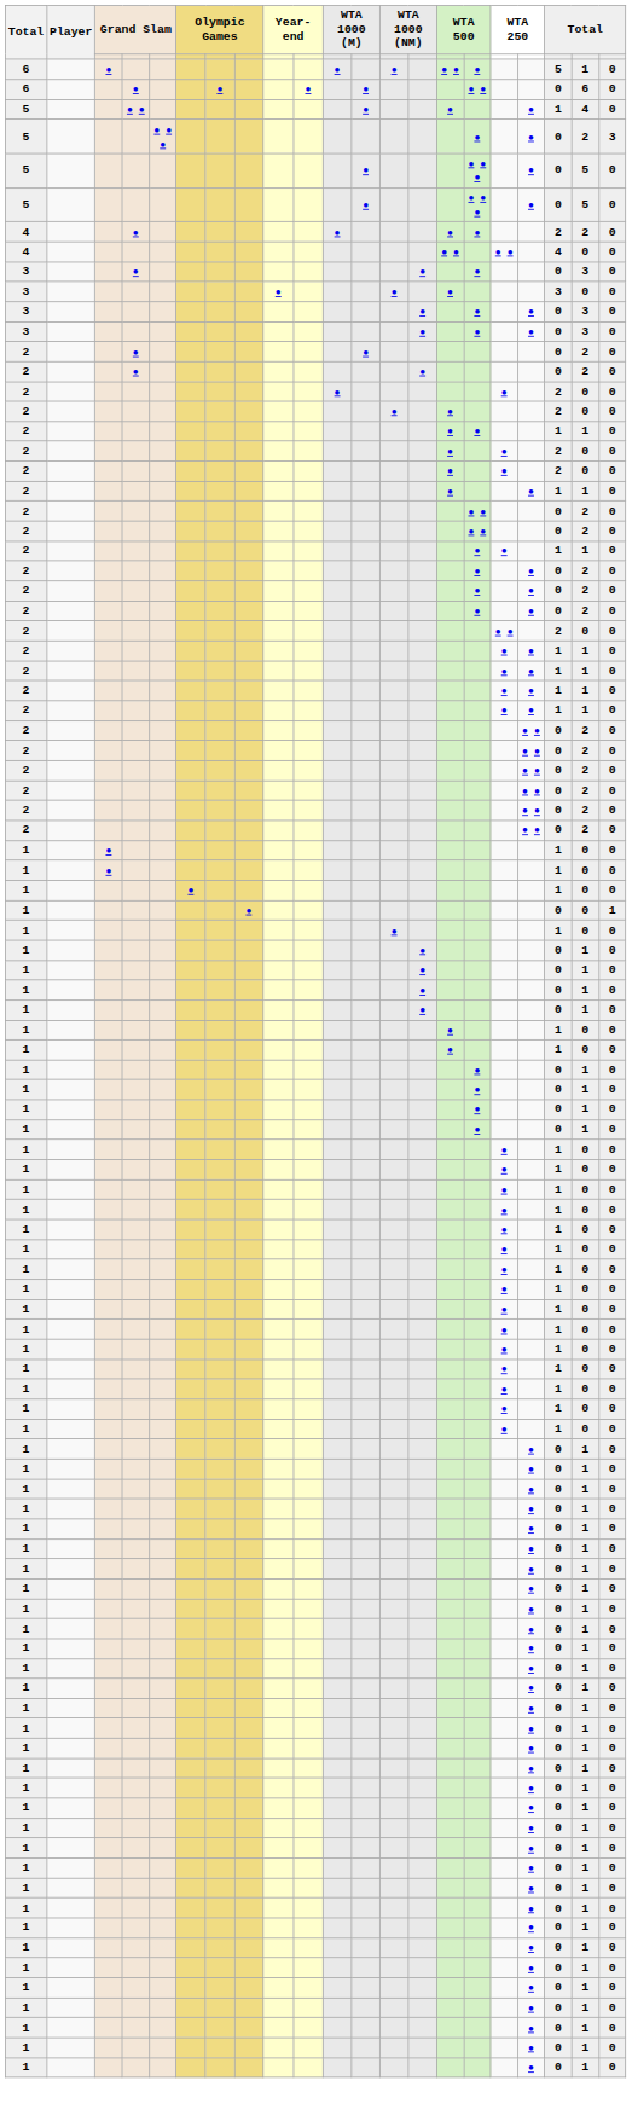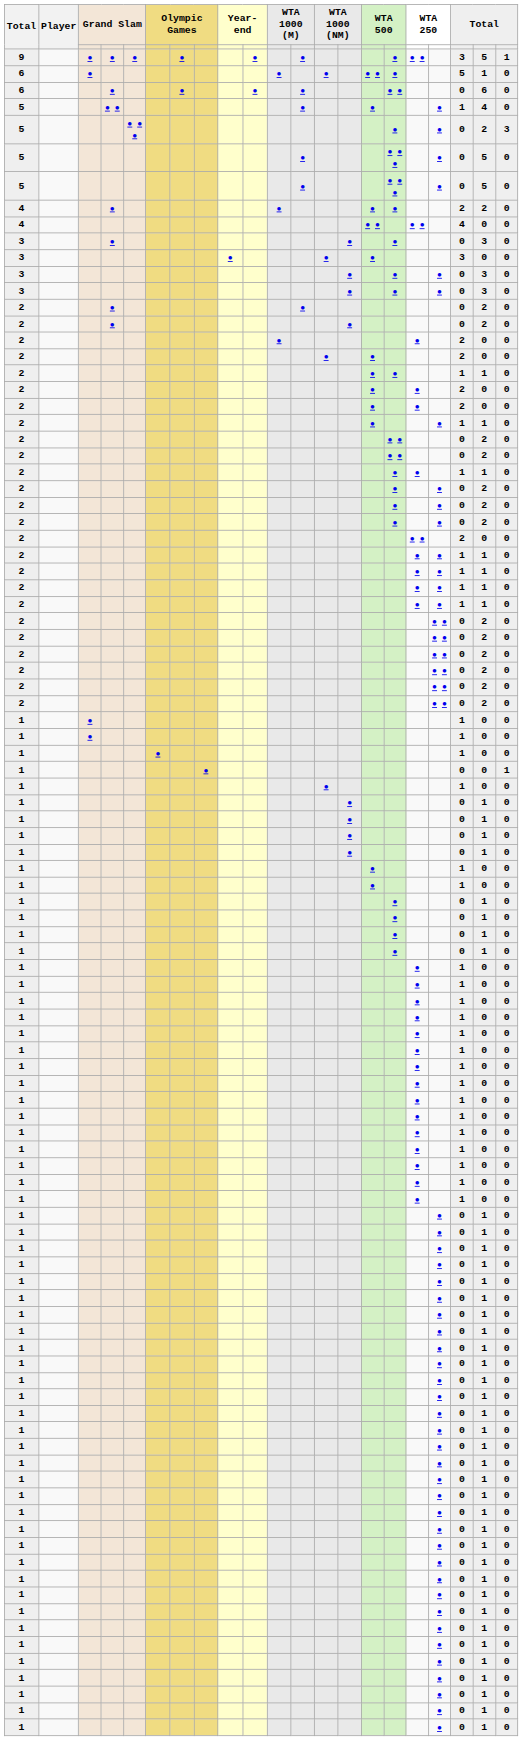+ row: 9 | ● | ● | ● | ● | ● | ● | ● | ● ● | 3 | 5 | 1
